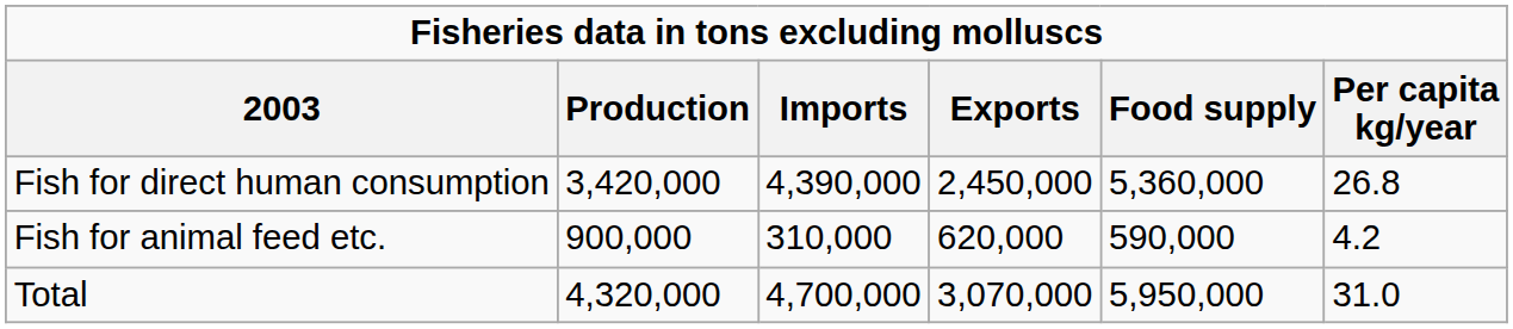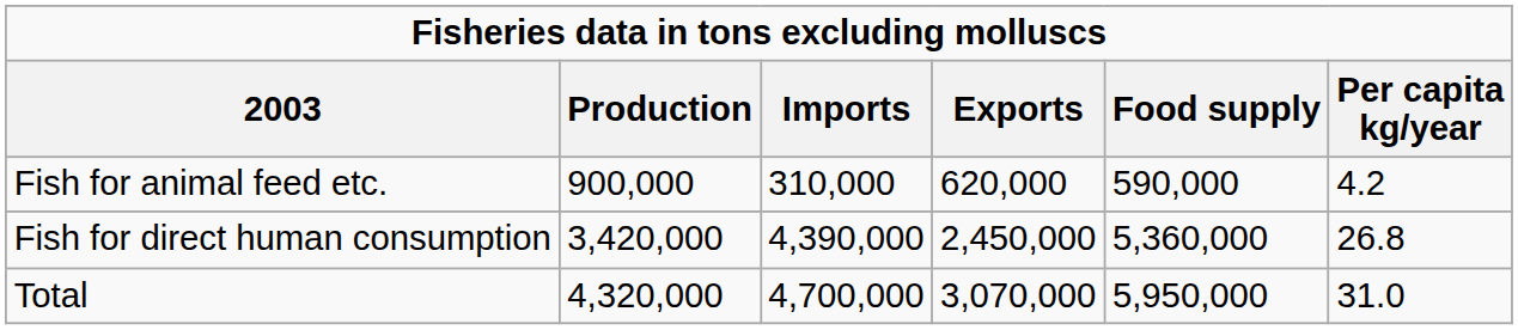rows swapped: Fish for direct human consumption <-> Fish for animal feed etc.
